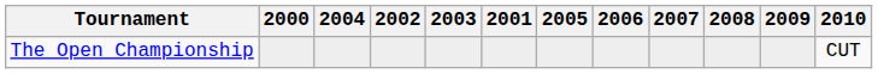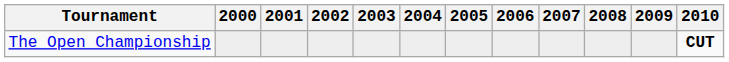columns swapped: 2001 <-> 2004
The Open Championship | 2010: normal -> bold
